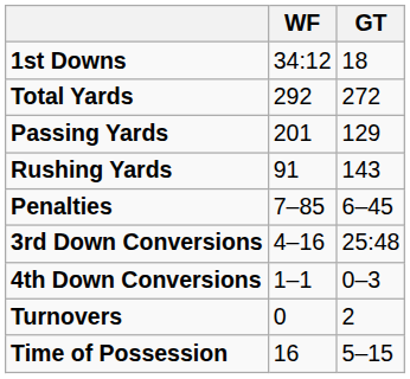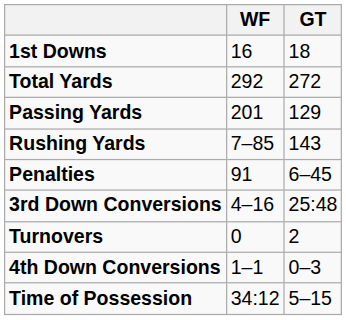1st Downs | WF: 34:12 -> 16
Rushing Yards | WF: 91 -> 7–85
Penalties | WF: 7–85 -> 91
rows swapped: 4th Down Conversions <-> Turnovers
Time of Possession | WF: 16 -> 34:12
